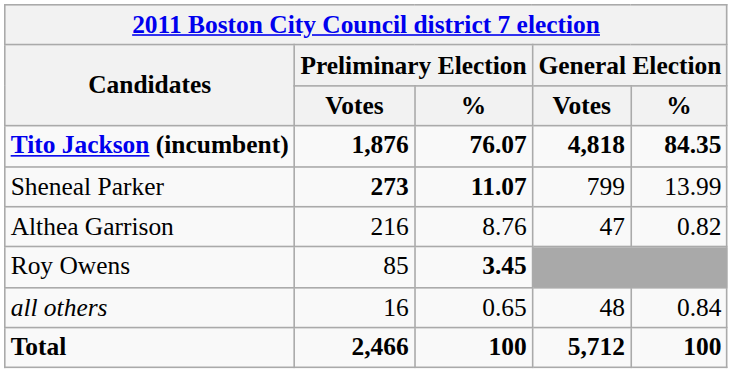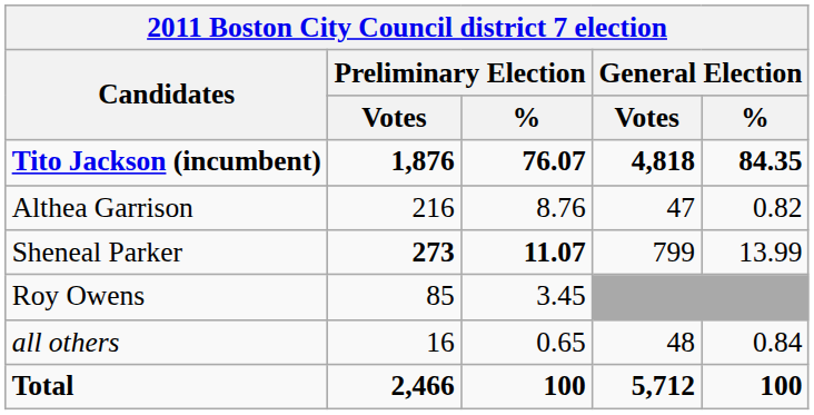rows swapped: Sheneal Parker <-> Althea Garrison
Roy Owens | Preliminary Election / %: bold -> normal
